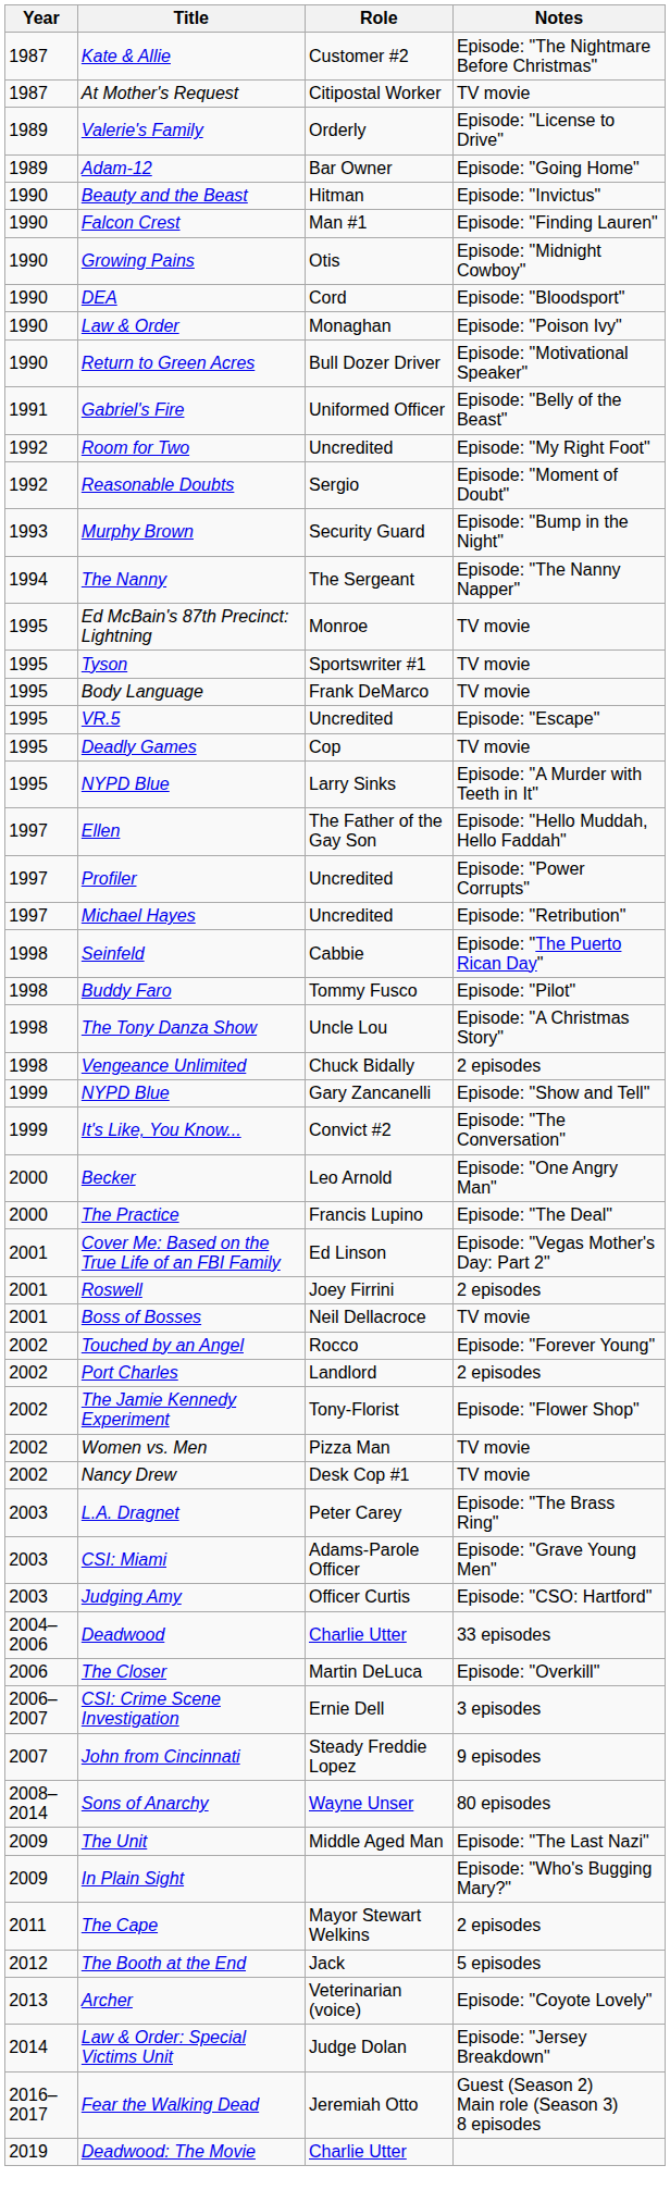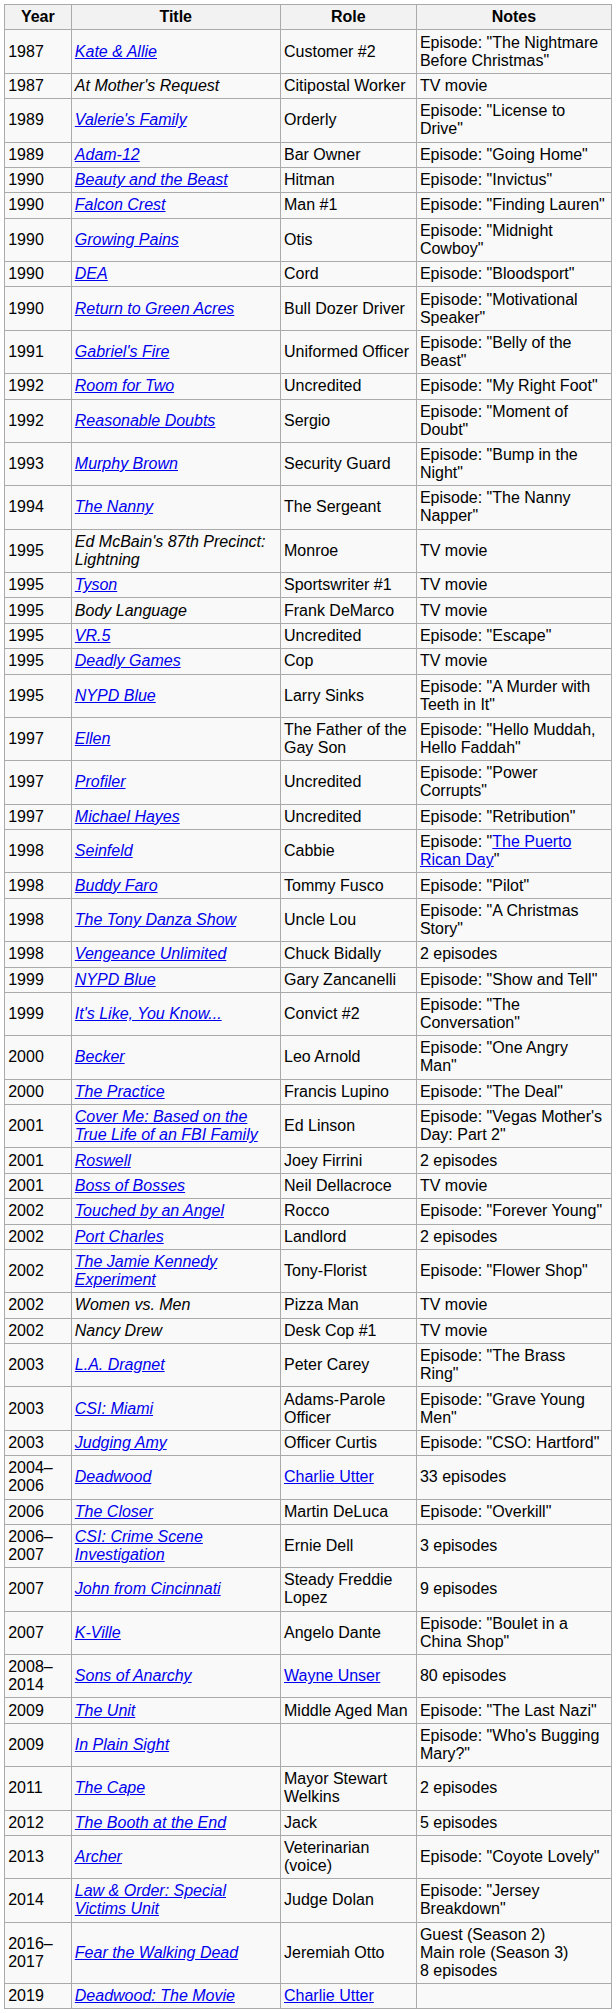- row: 1990 | Law & Order | Monaghan | Episode: "Poison Ivy"
+ row: 2007 | K-Ville | Angelo Dante | Episode: "Boulet in a China Shop"
